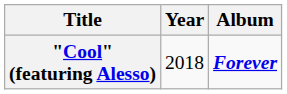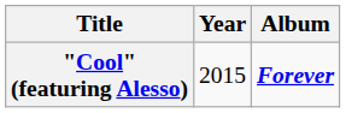"Cool" (featuring Alesso) | Year: 2018 -> 2015
